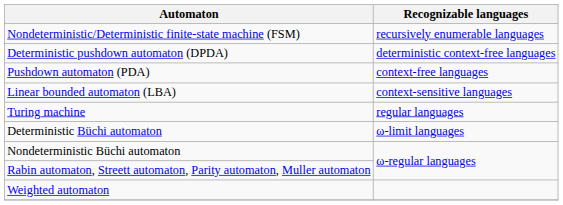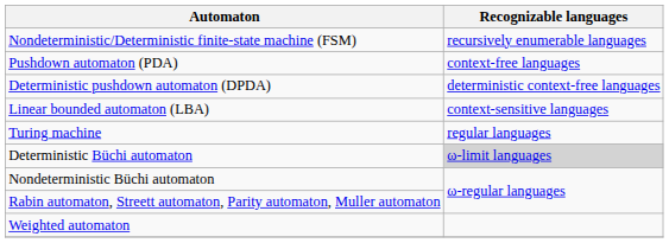rows swapped: Deterministic pushdown automaton (DPDA) <-> Pushdown automaton (PDA)
Deterministic Büchi automaton | Recognizable languages: no background -> lightgrey background
